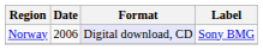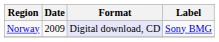Norway | Date: 2006 -> 2009
